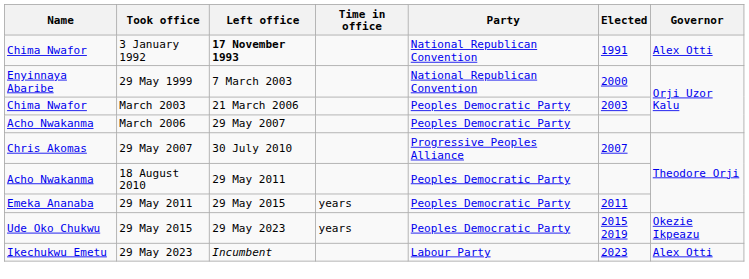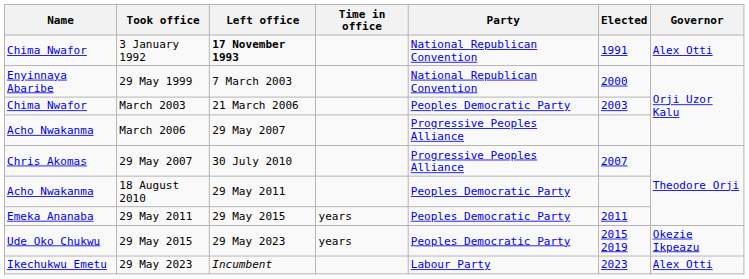March 2006 | Party: Peoples Democratic Party -> Progressive Peoples Alliance
